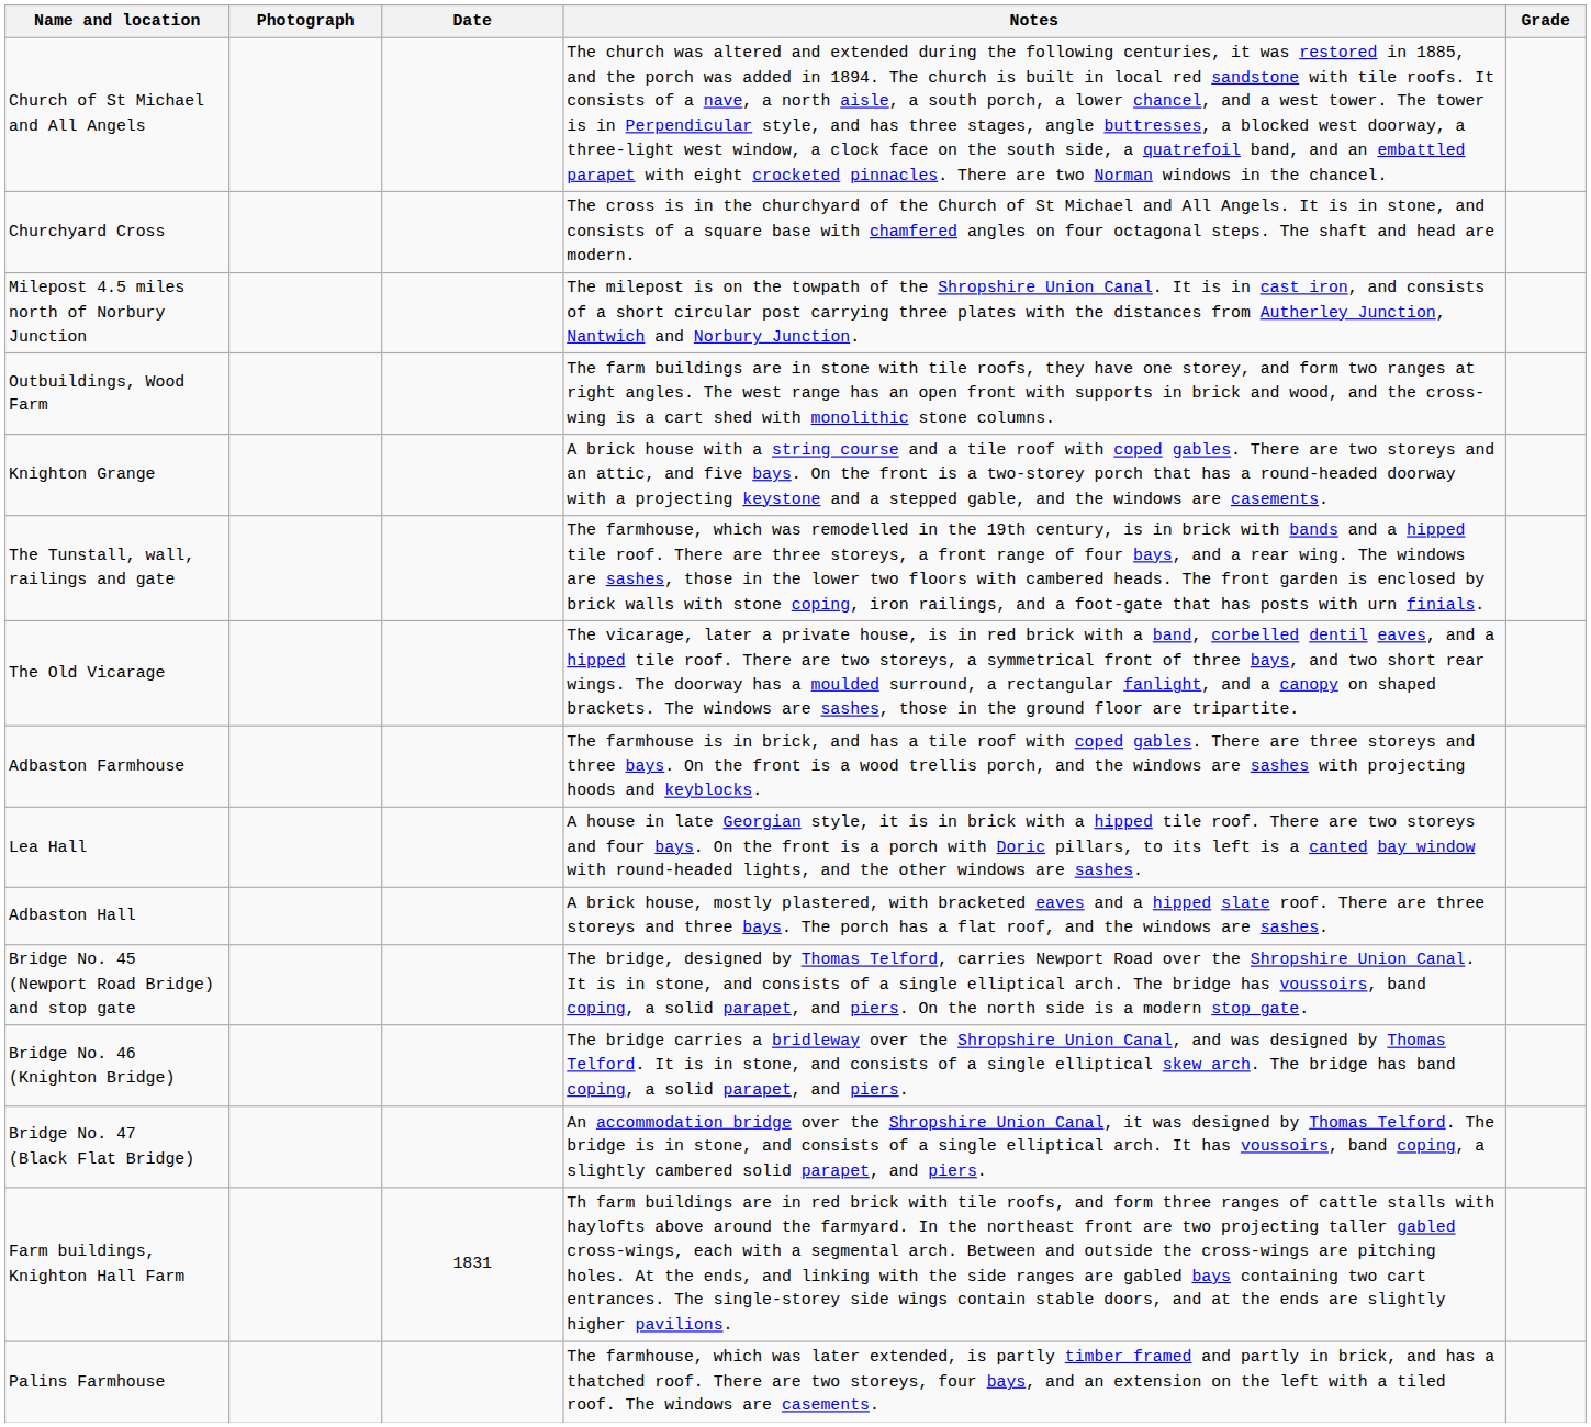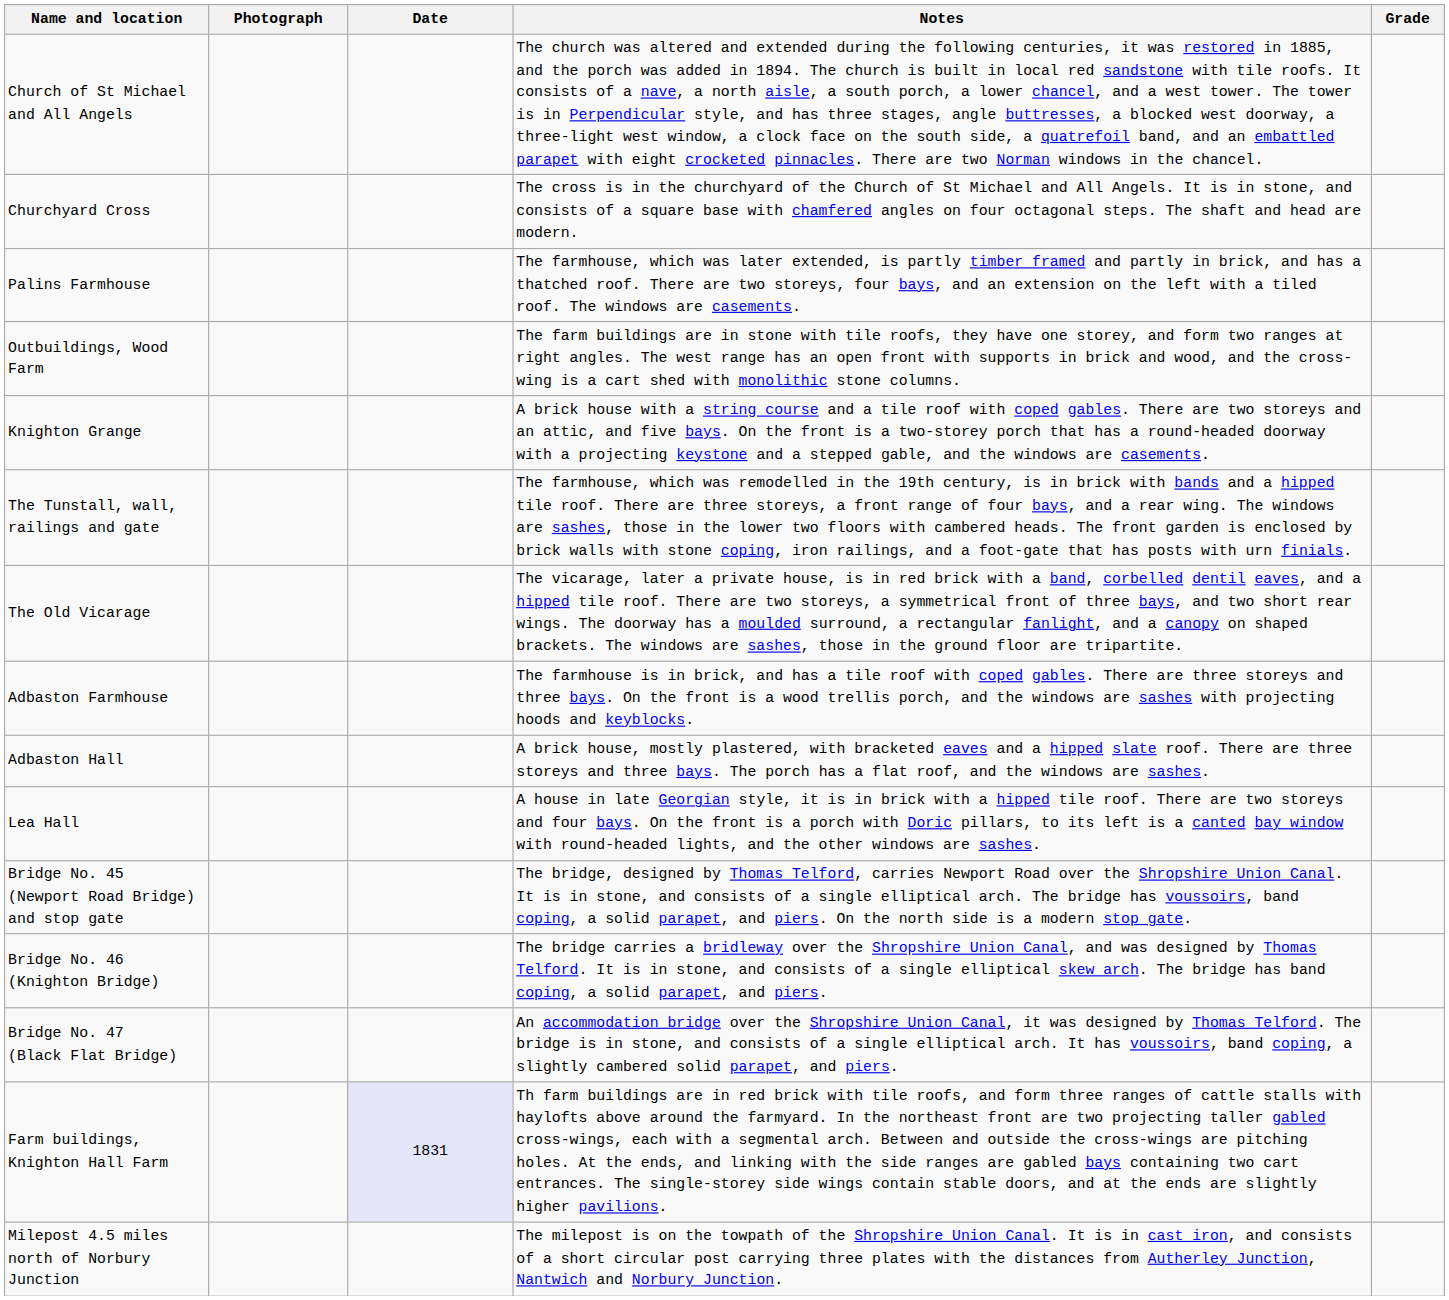rows swapped: Palins Farmhouse <-> Milepost 4.5 miles north of Norbury Junction
rows swapped: Lea Hall <-> Adbaston Hall
Farm buildings, Knighton Hall Farm | Date: no background -> lavender background
